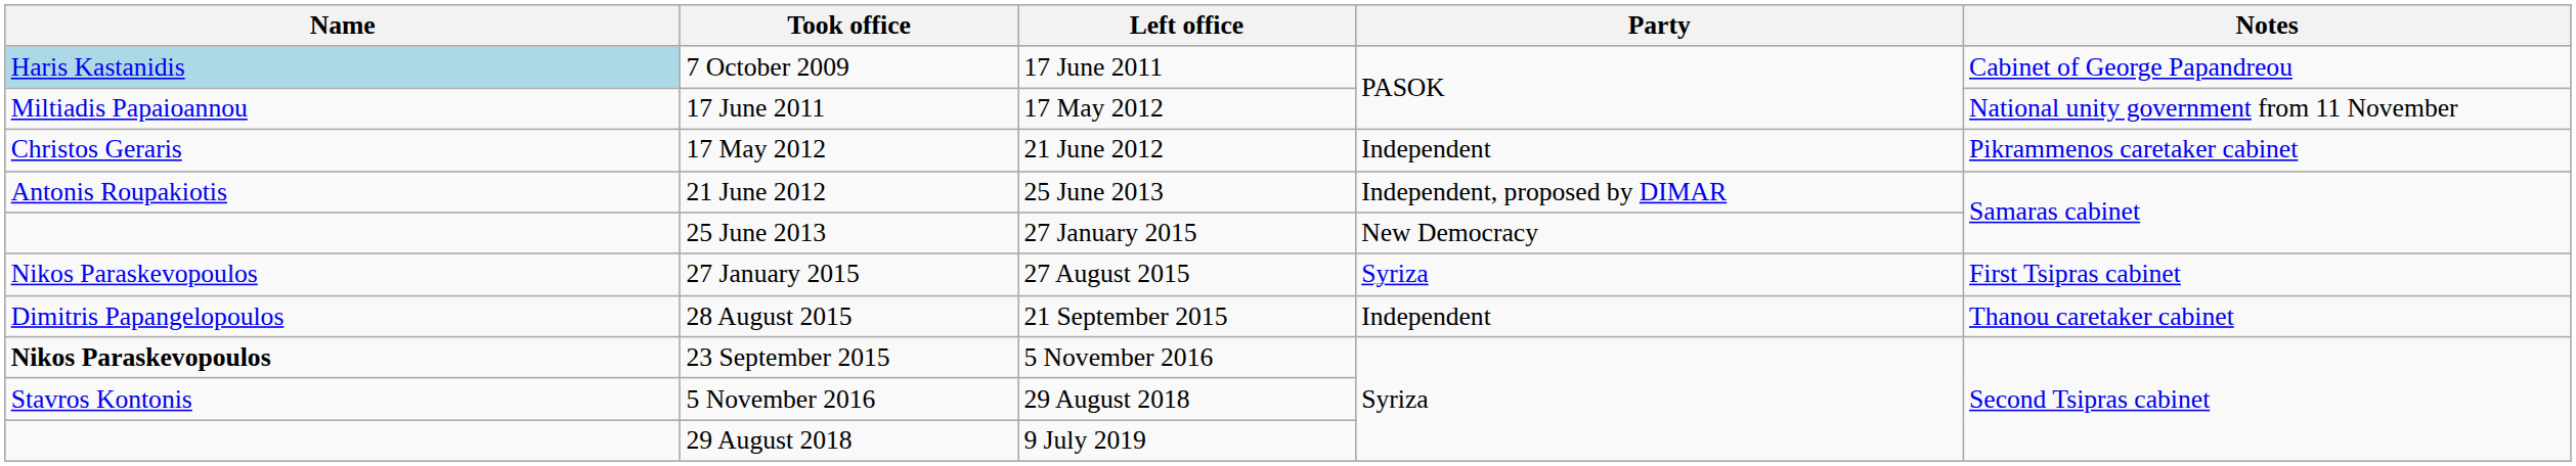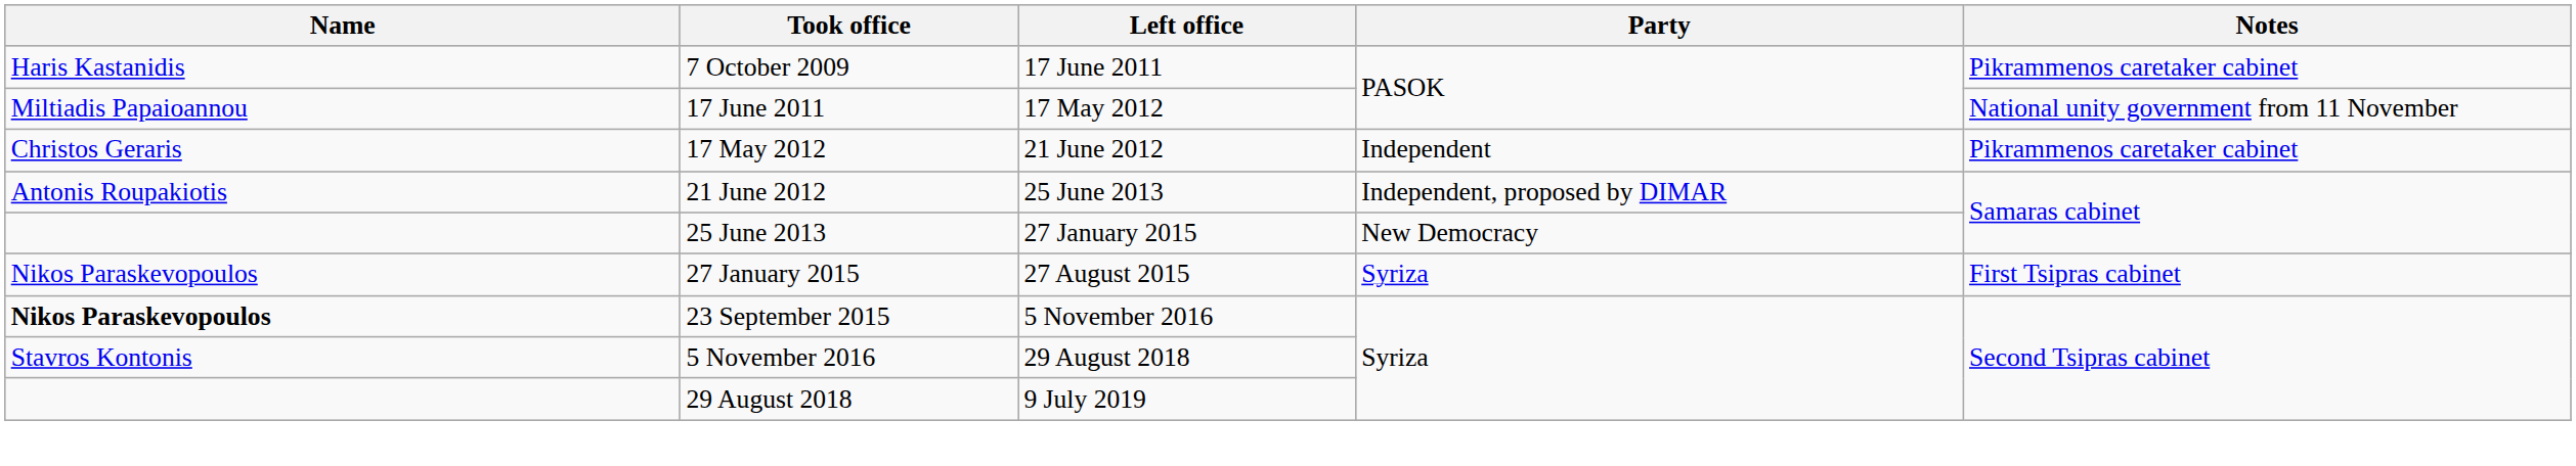7 October 2009 | Name: lightblue background -> no background
7 October 2009 | Notes: Cabinet of George Papandreou -> Pikrammenos caretaker cabinet
- row: Dimitris Papangelopoulos | 28 August 2015 | 21 September 2015 | Independent | Thanou caretaker cabinet
